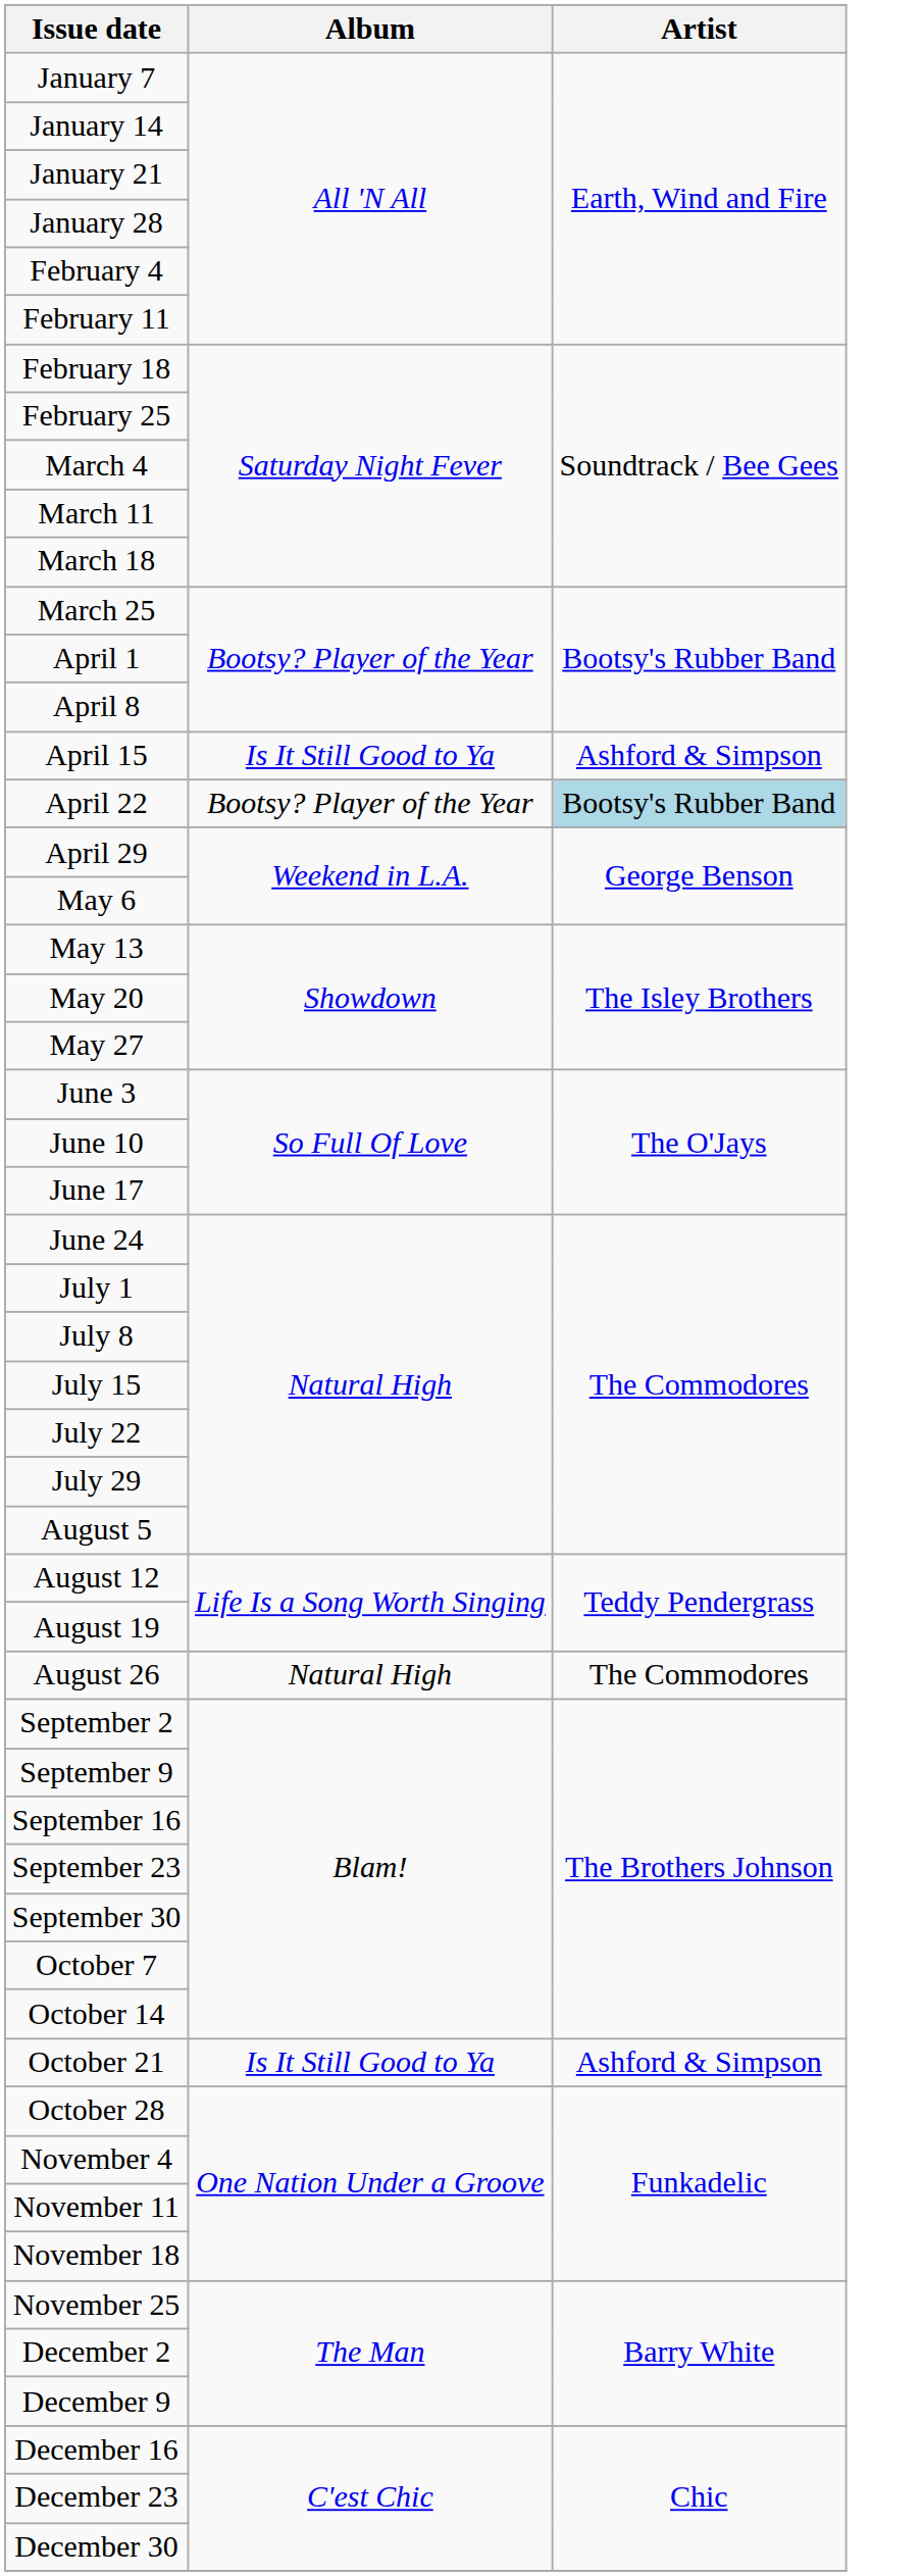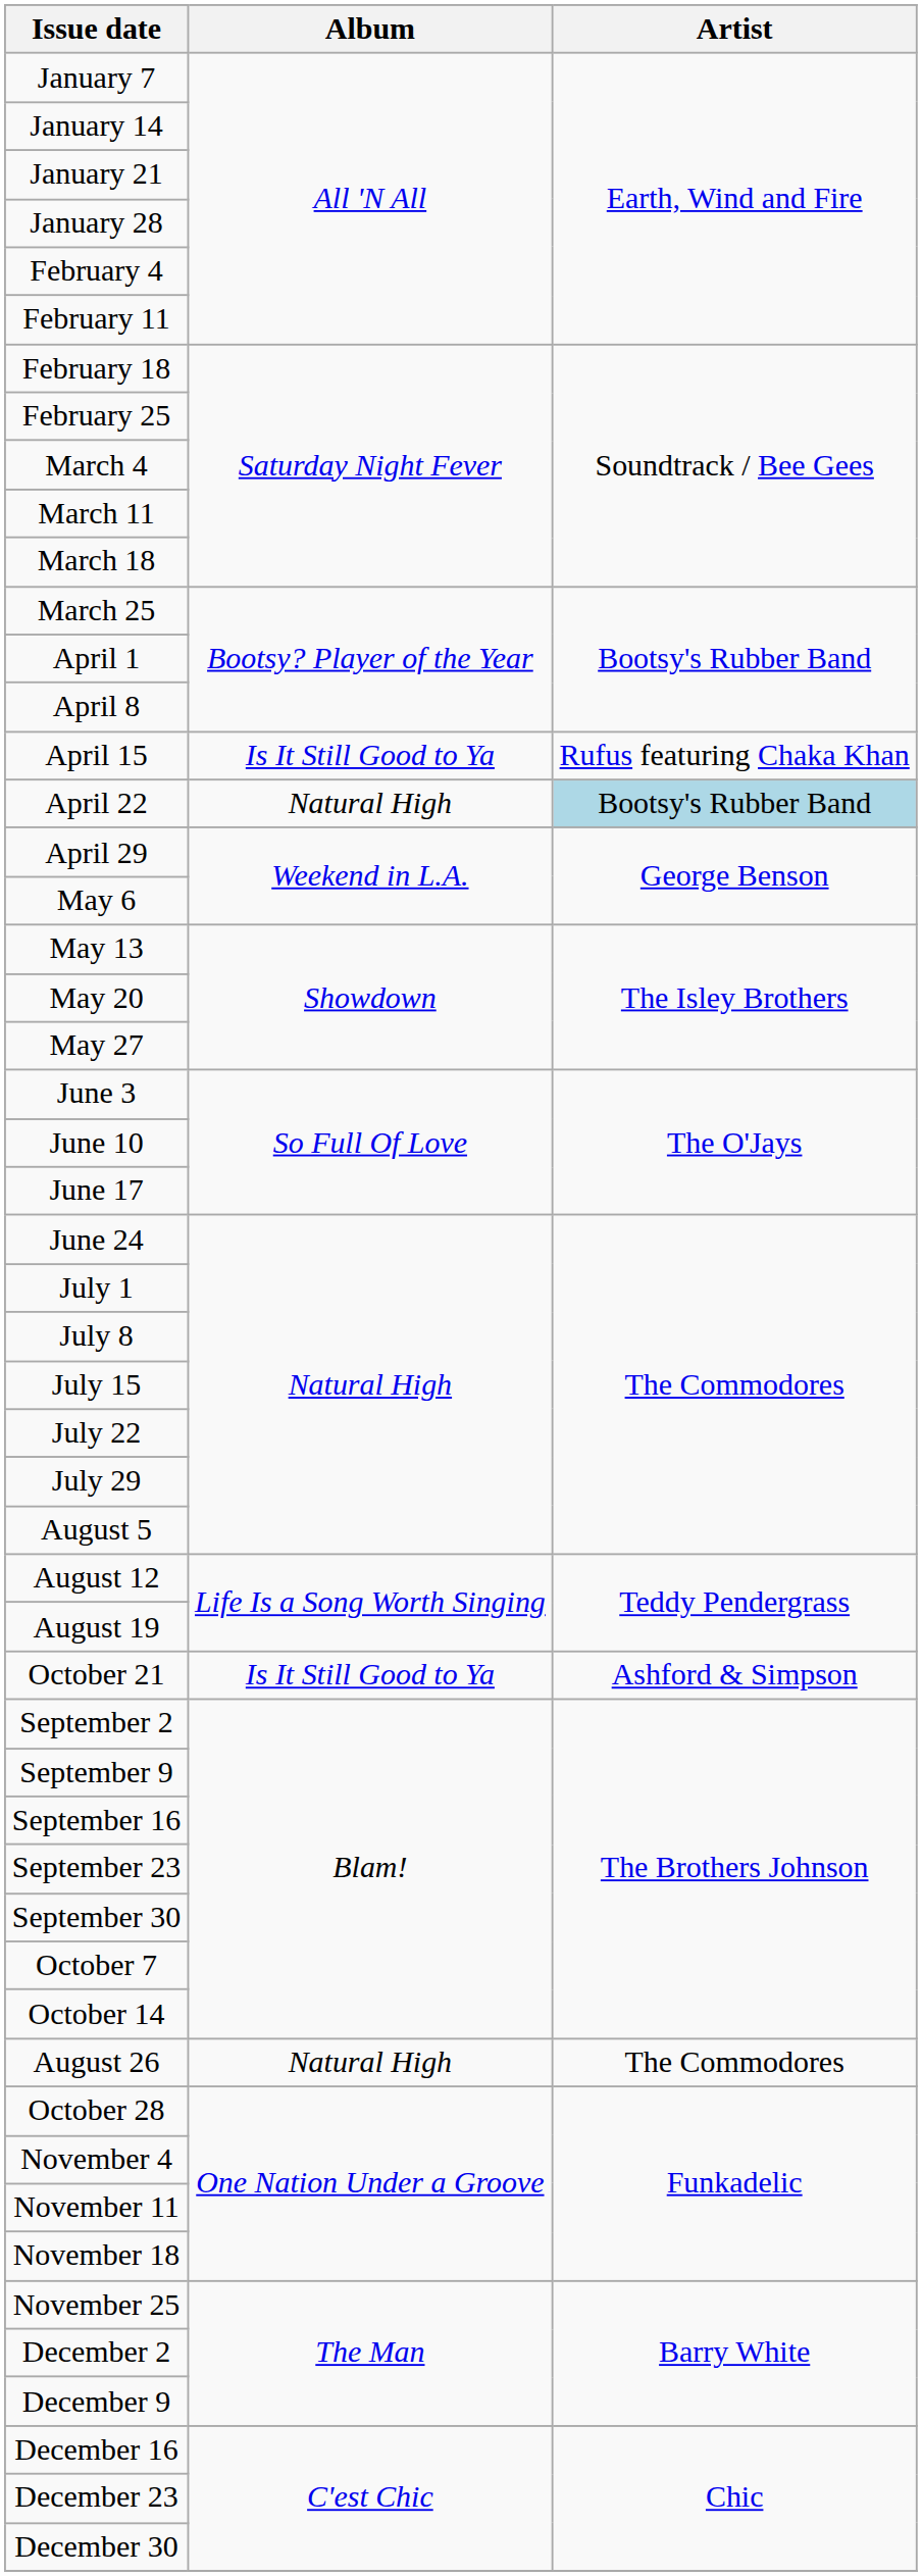April 15 | Artist: Ashford & Simpson -> Rufus featuring Chaka Khan
April 22 | Album: Bootsy? Player of the Year -> Natural High
rows swapped: August 26 <-> October 21
